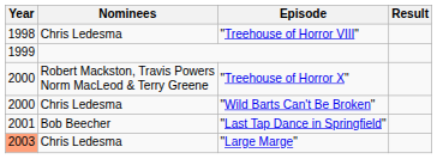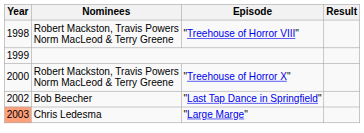"Treehouse of Horror VIII" | Nominees: Chris Ledesma -> Robert Mackston, Travis Powers Norm MacLeod & Terry Greene
- row: 2000 | Chris Ledesma | "Wild Barts Can't Be Broken"
"Last Tap Dance in Springfield" | Year: 2001 -> 2002
